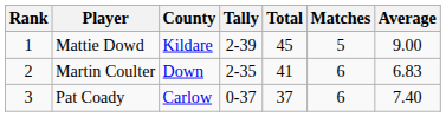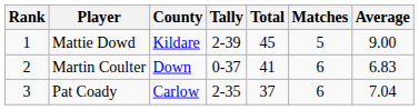Martin Coulter | Tally: 2-35 -> 0-37
Pat Coady | Tally: 0-37 -> 2-35
Pat Coady | Average: 7.40 -> 7.04
